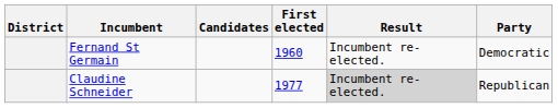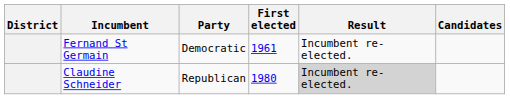columns swapped: Party <-> Candidates
Fernand St Germain | First elected: 1960 -> 1961
Claudine Schneider | First elected: 1977 -> 1980
